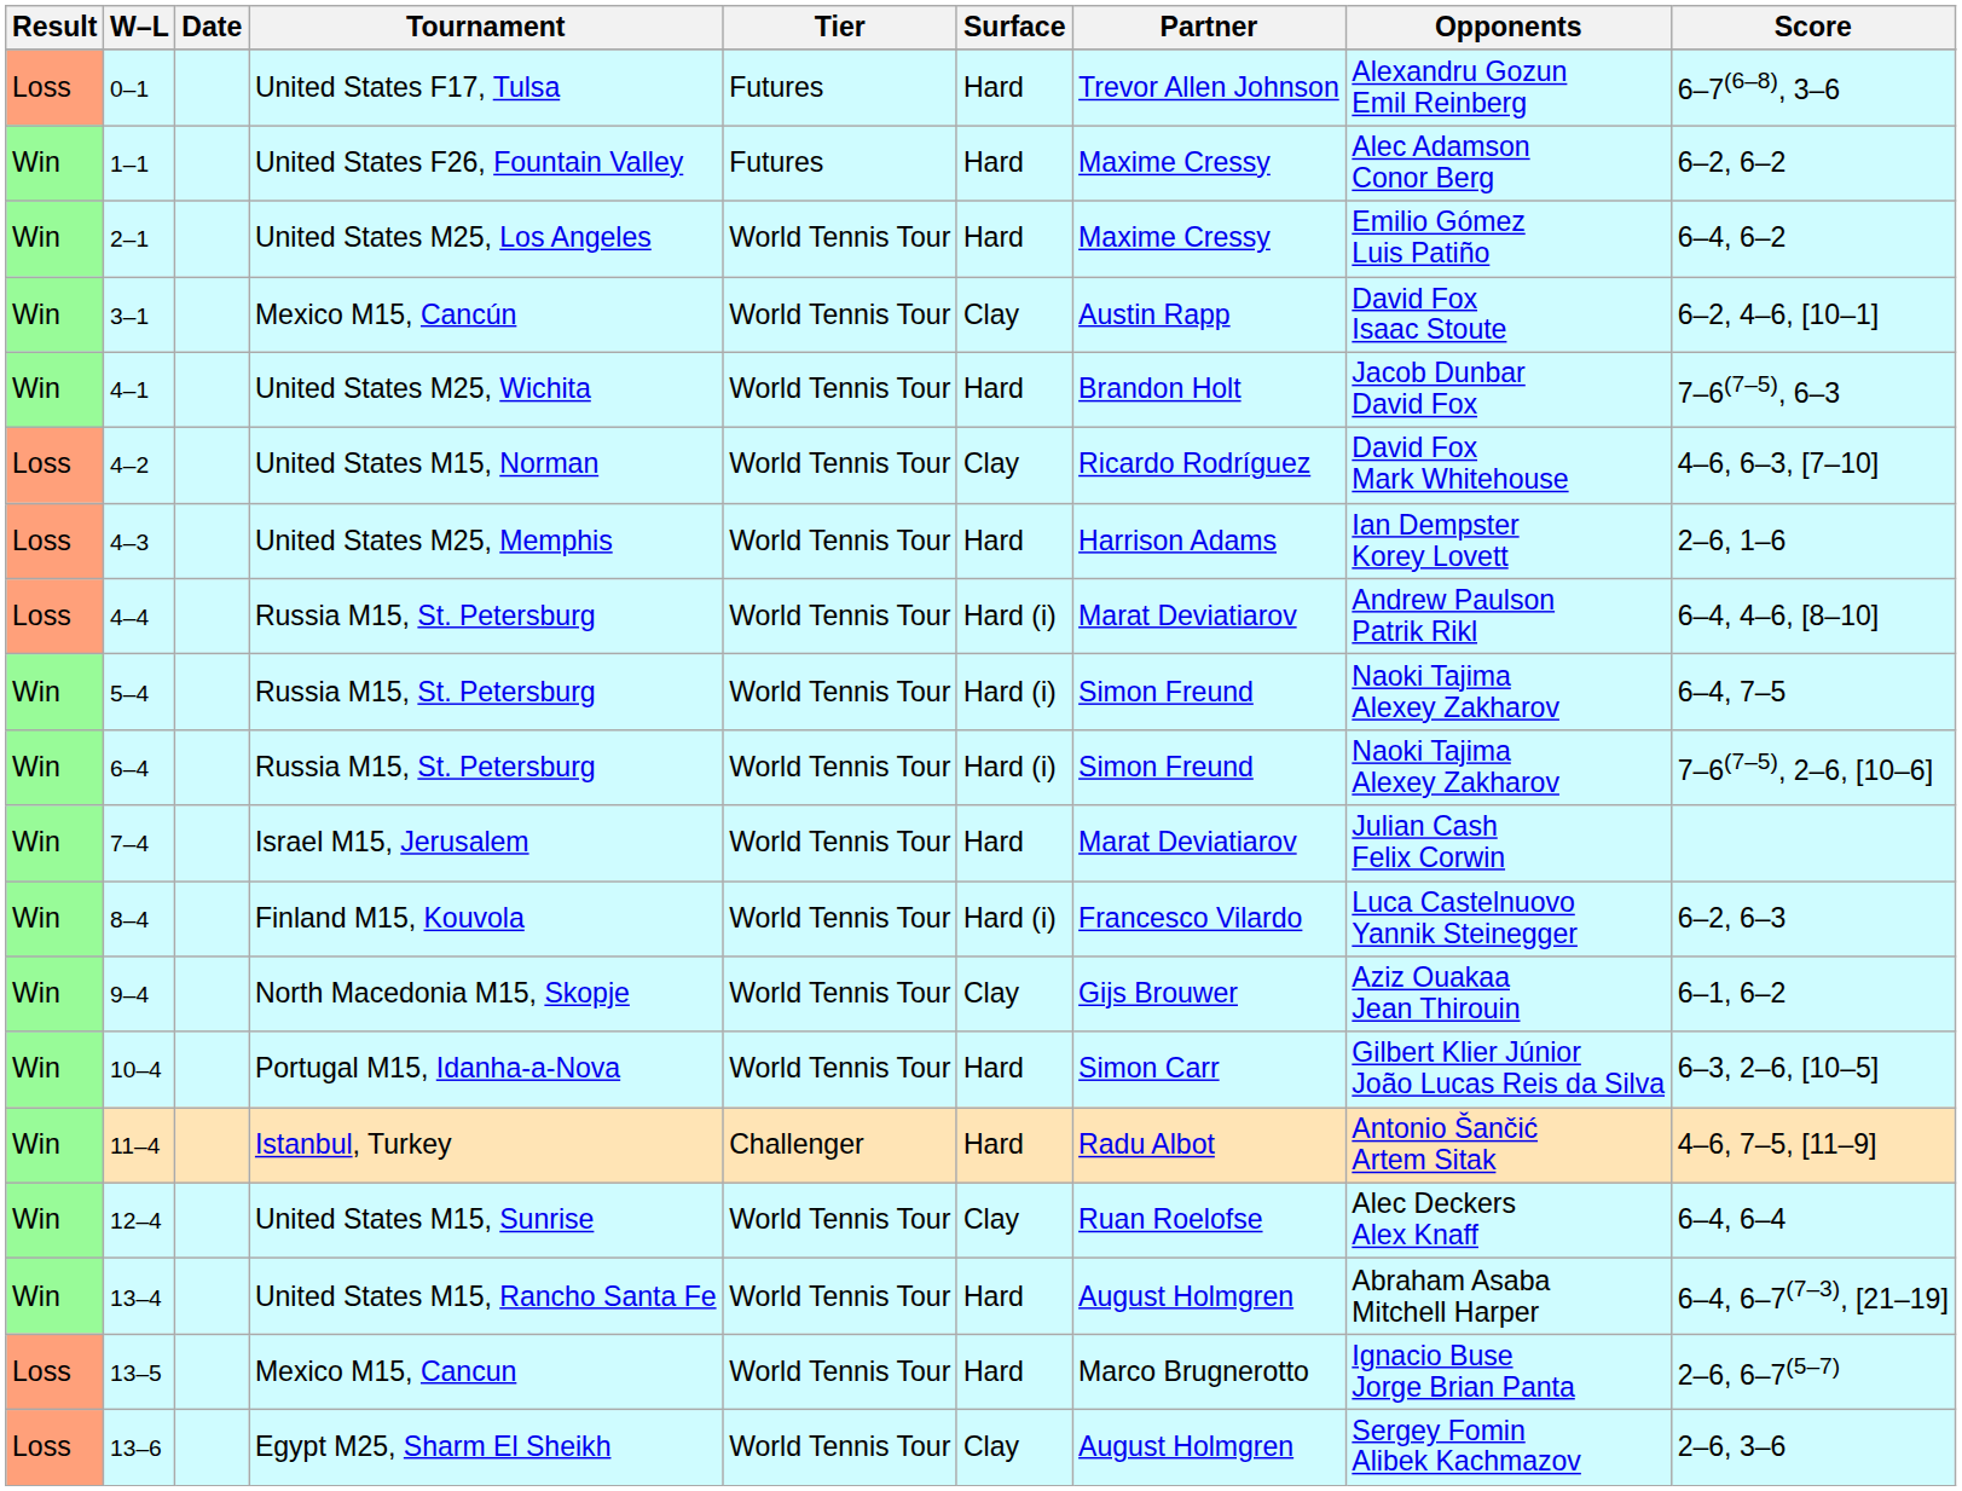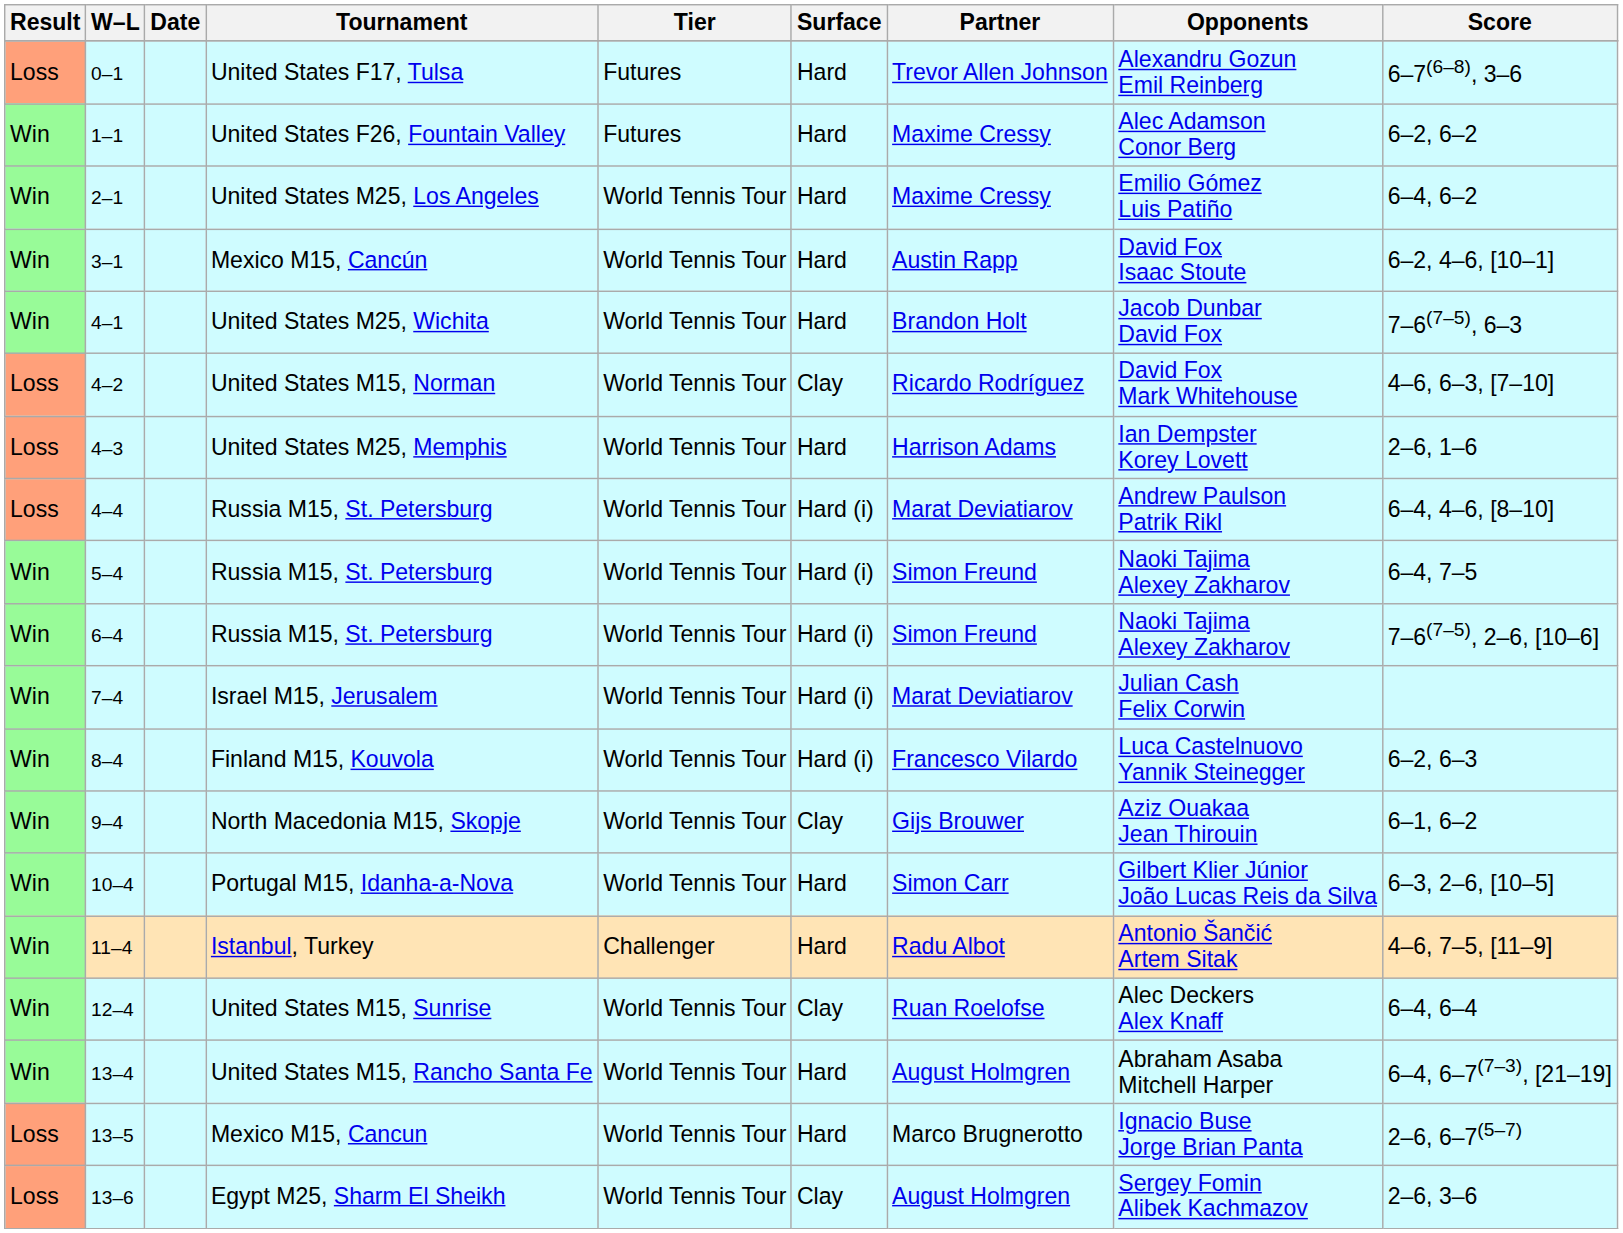3–1 | Surface: Clay -> Hard
7–4 | Surface: Hard -> Hard (i)
